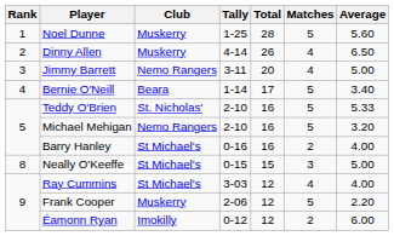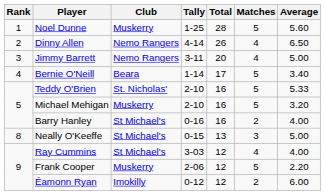Dinny Allen | Club: Muskerry -> Nemo Rangers
Michael Mehigan | Club: Nemo Rangers -> Muskerry
Neally O'Keeffe | Total: 15 -> 13
